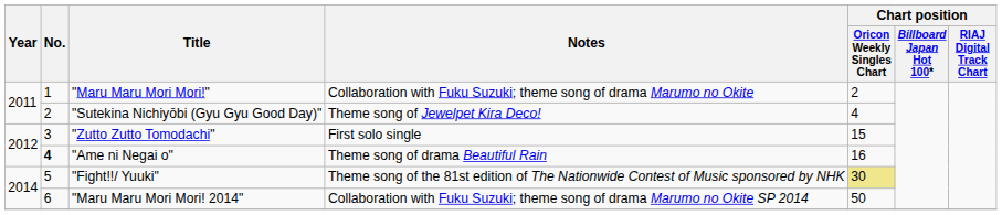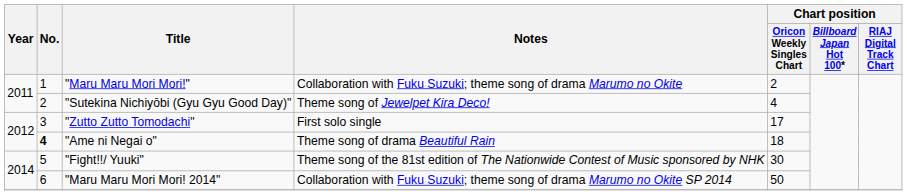"Zutto Zutto Tomodachi" | Chart position / Oricon Weekly Singles Chart: 15 -> 17
"Ame ni Negai o" | Chart position / Oricon Weekly Singles Chart: 16 -> 18
"Fight!!/ Yuuki" | Chart position / Oricon Weekly Singles Chart: khaki background -> no background
